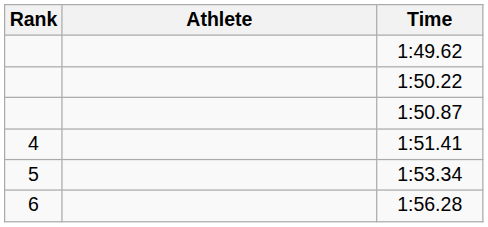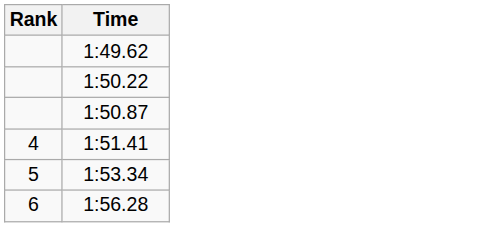- column: Athlete
